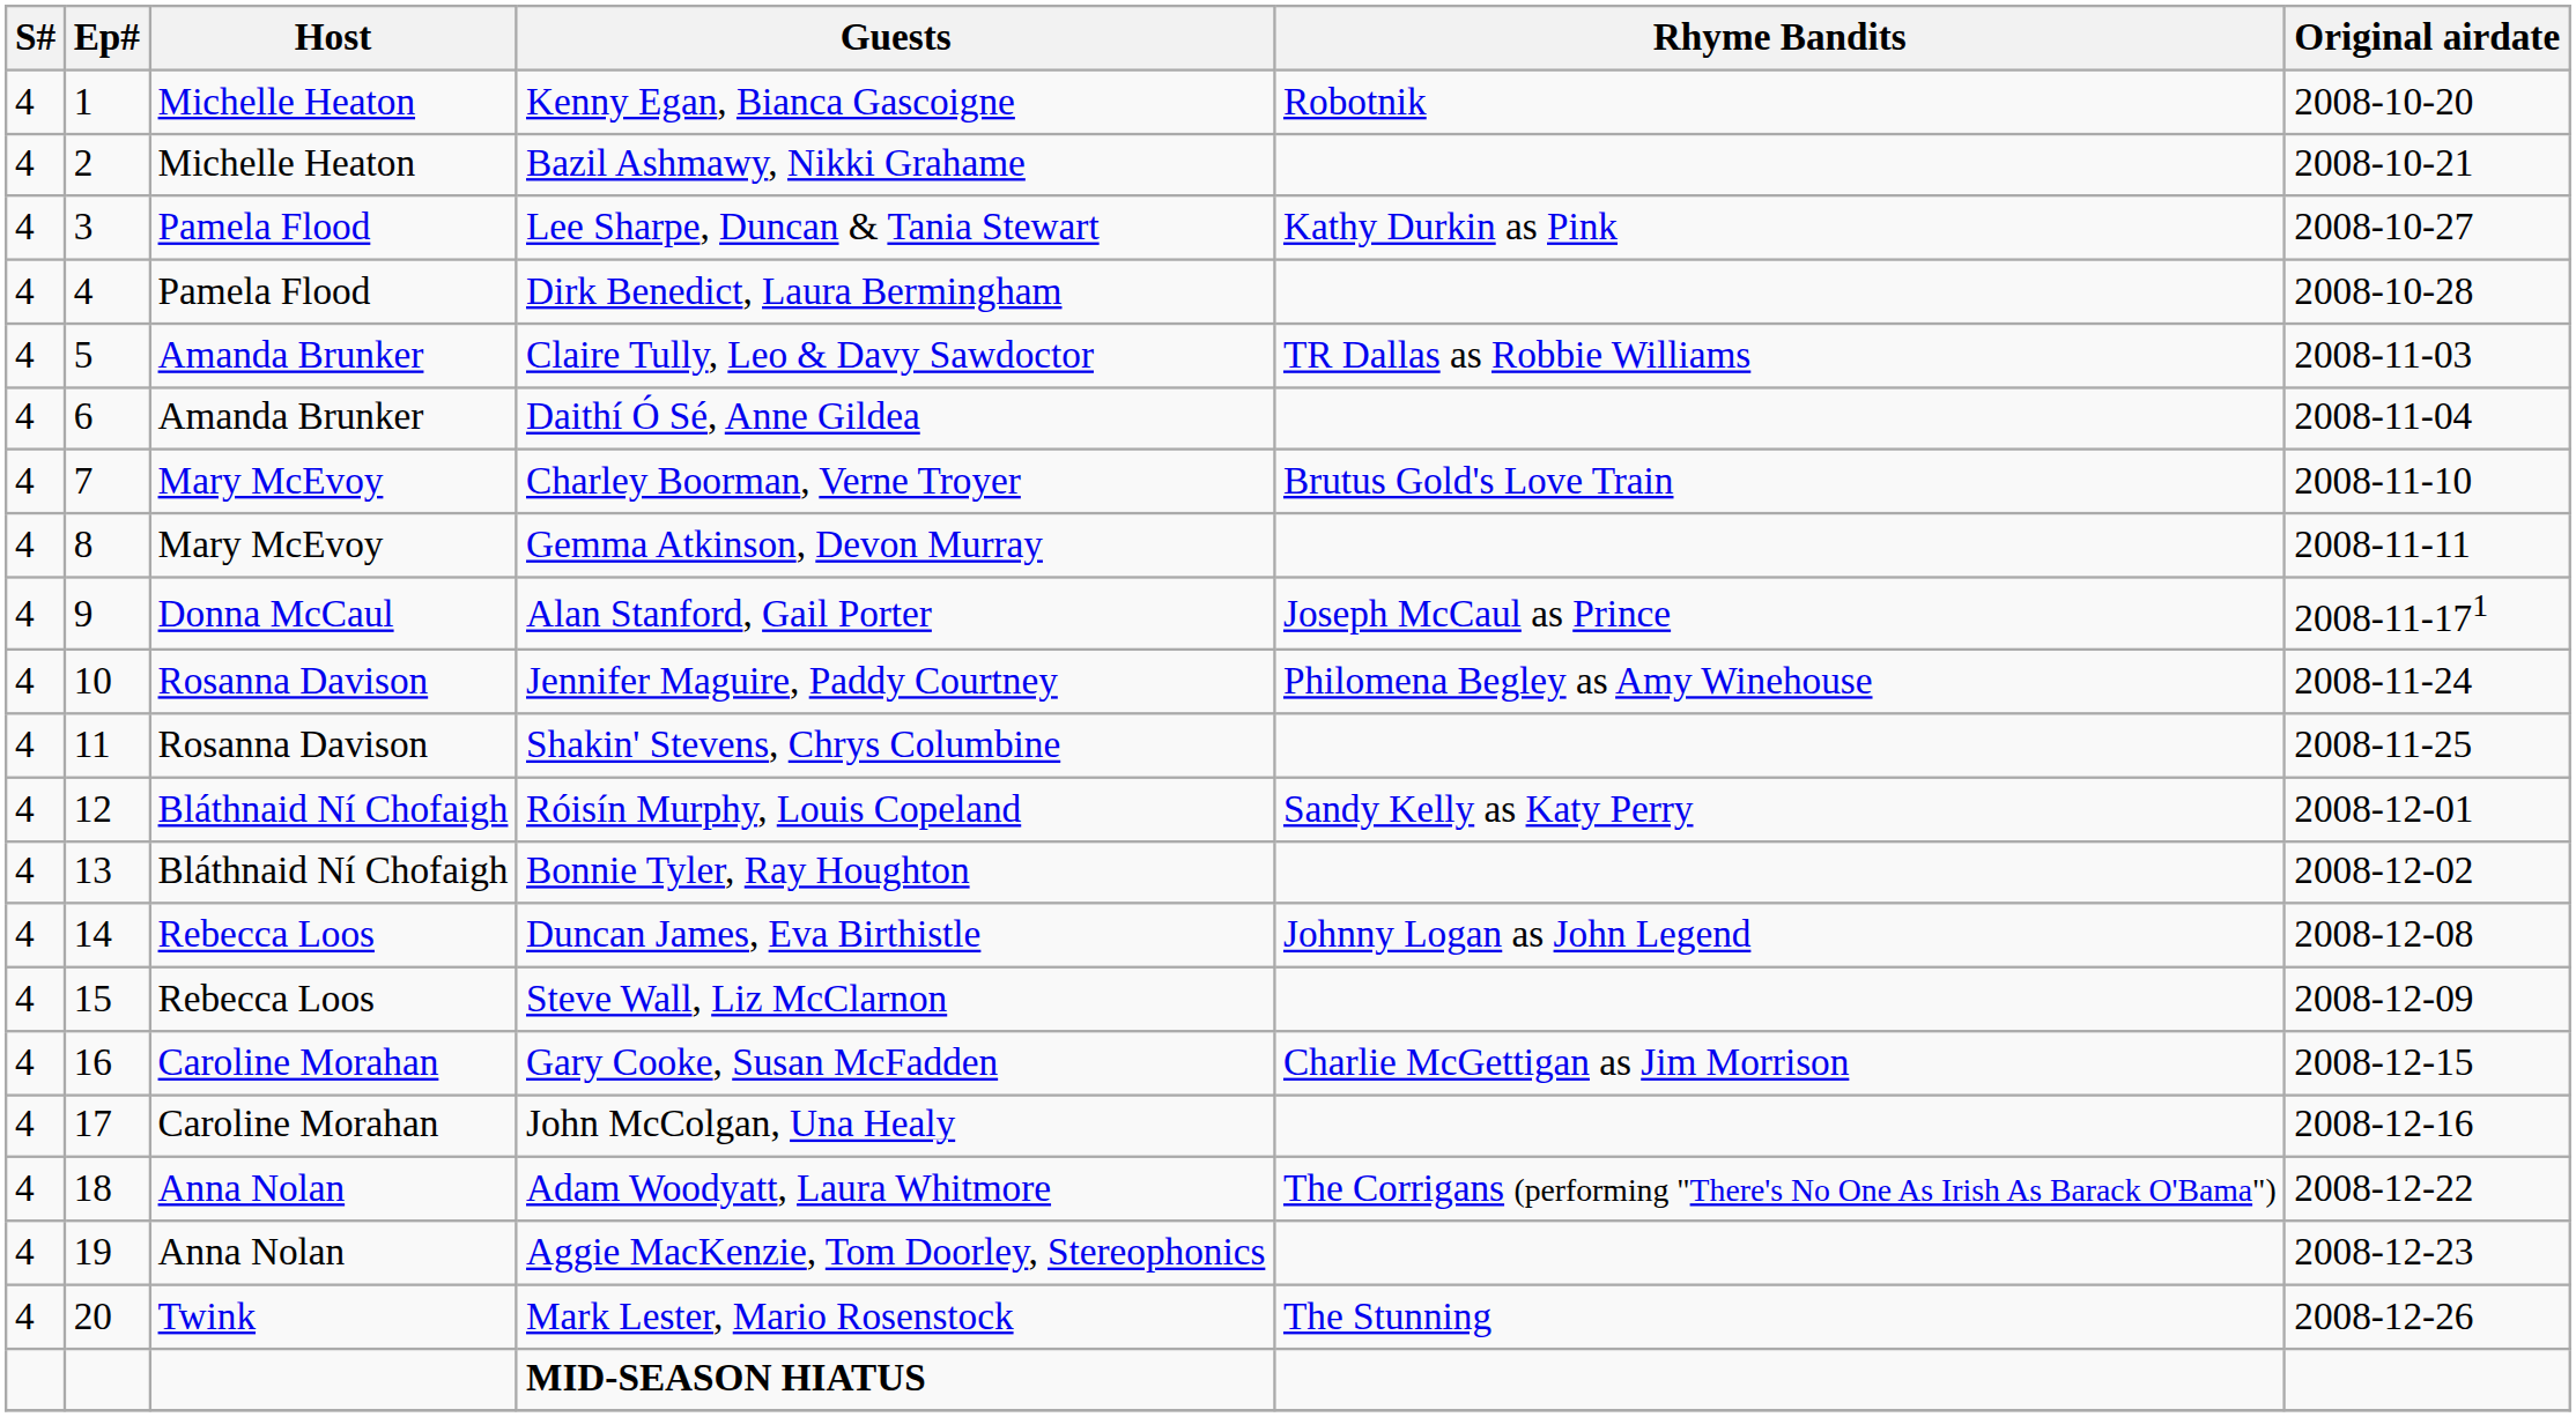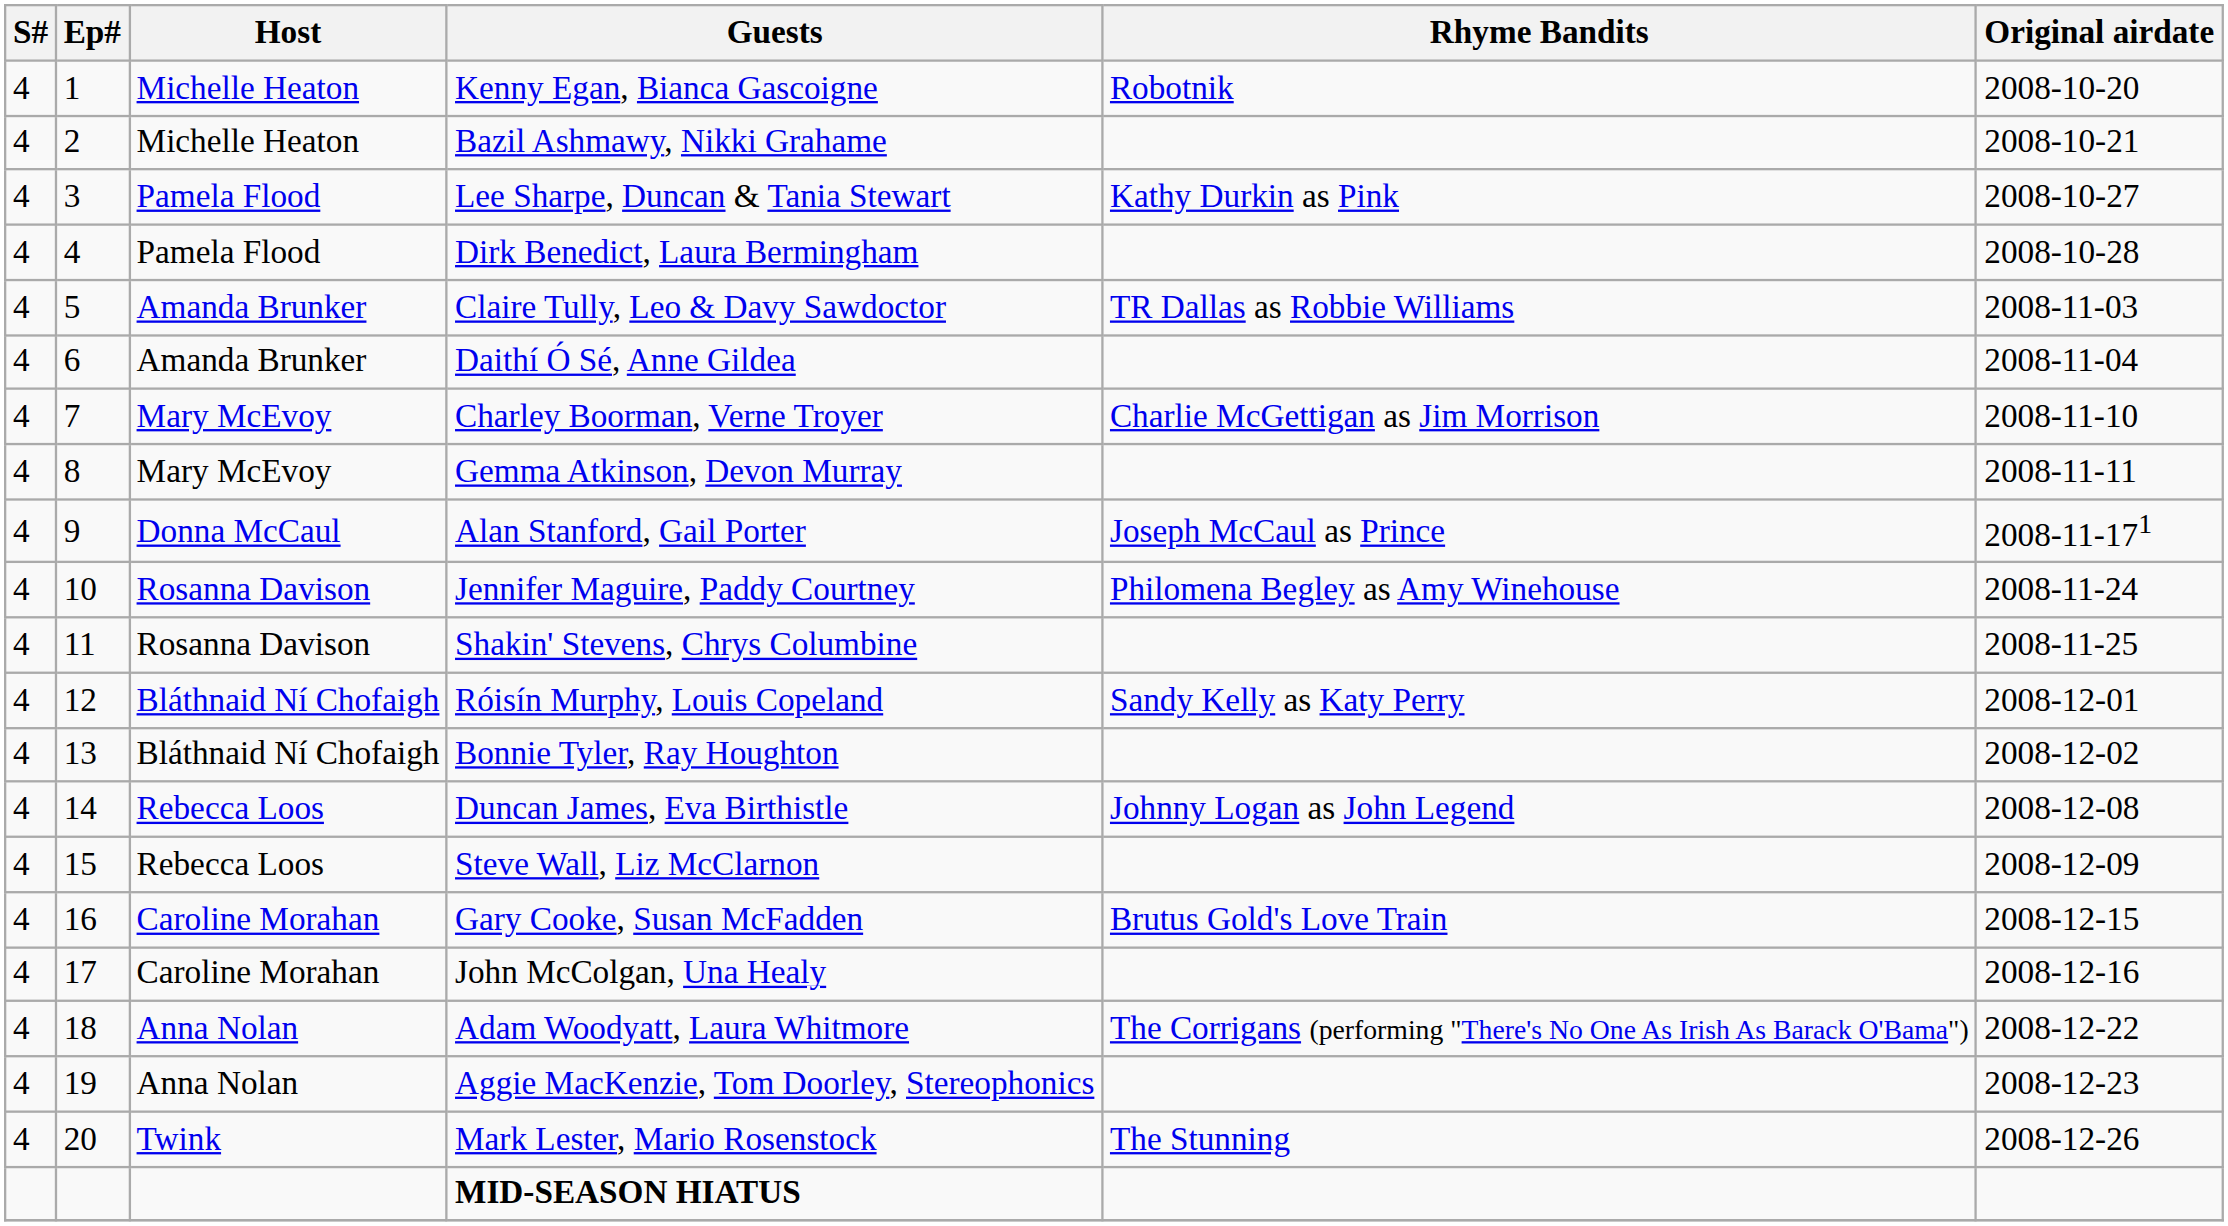Charley Boorman, Verne Troyer | Rhyme Bandits: Brutus Gold's Love Train -> Charlie McGettigan as Jim Morrison
Gary Cooke, Susan McFadden | Rhyme Bandits: Charlie McGettigan as Jim Morrison -> Brutus Gold's Love Train
